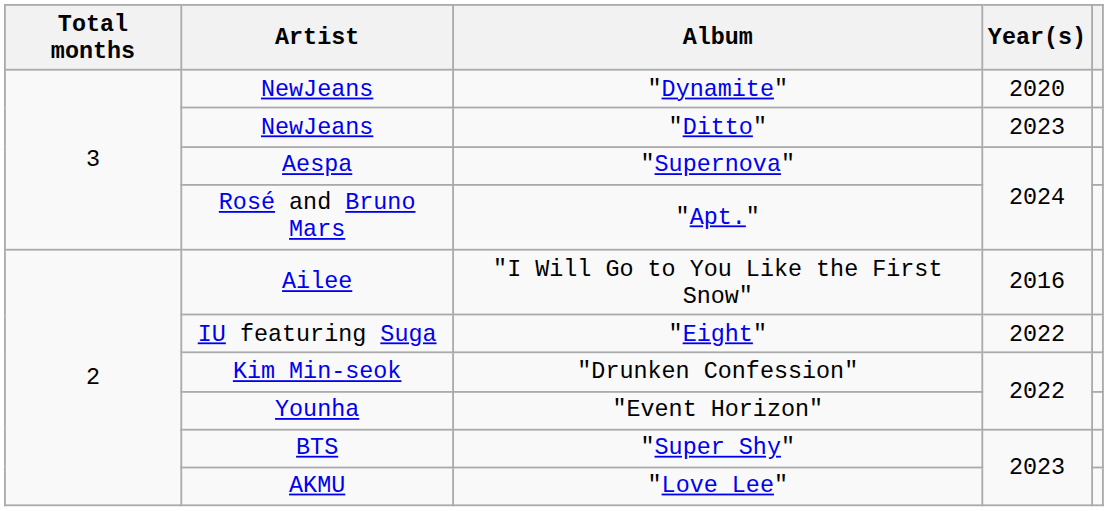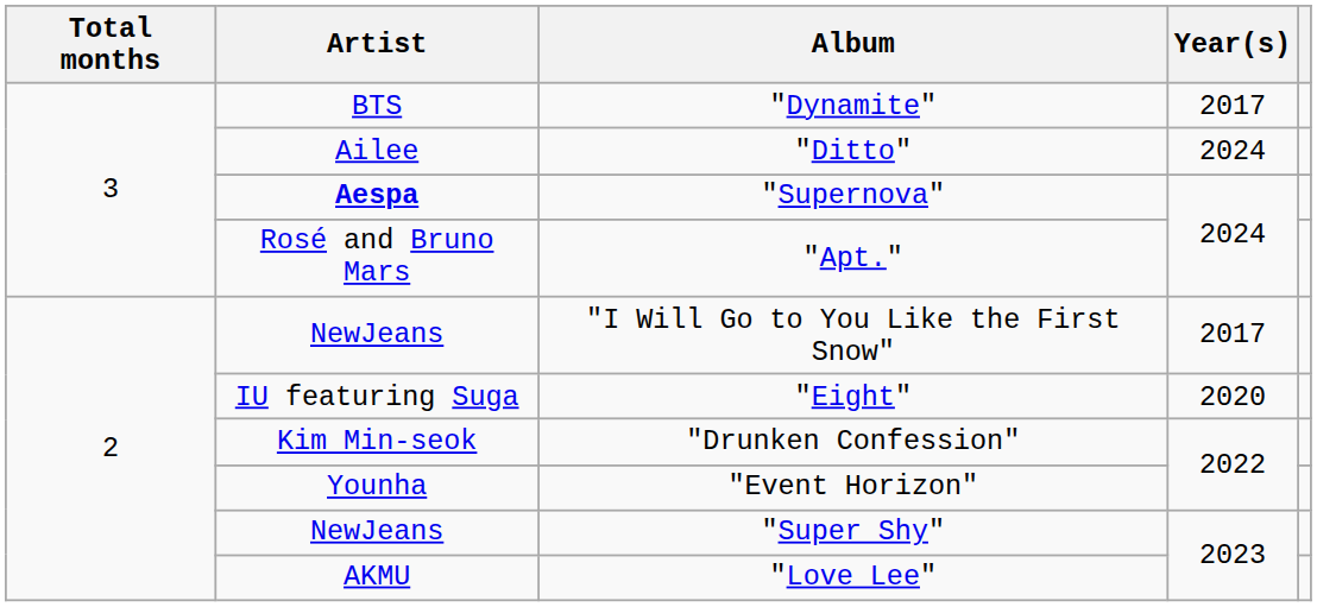"Dynamite" | Artist: NewJeans -> BTS
"Dynamite" | Year(s): 2020 -> 2017
"Ditto" | Artist: NewJeans -> Ailee
"Ditto" | Year(s): 2023 -> 2024
"Supernova" | Artist: normal -> bold
"I Will Go to You Like the First Snow" | Artist: Ailee -> NewJeans
"I Will Go to You Like the First Snow" | Year(s): 2016 -> 2017
"Eight" | Year(s): 2022 -> 2020
"Super Shy" | Artist: BTS -> NewJeans
